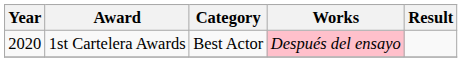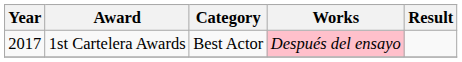1st Cartelera Awards | Year: 2020 -> 2017
